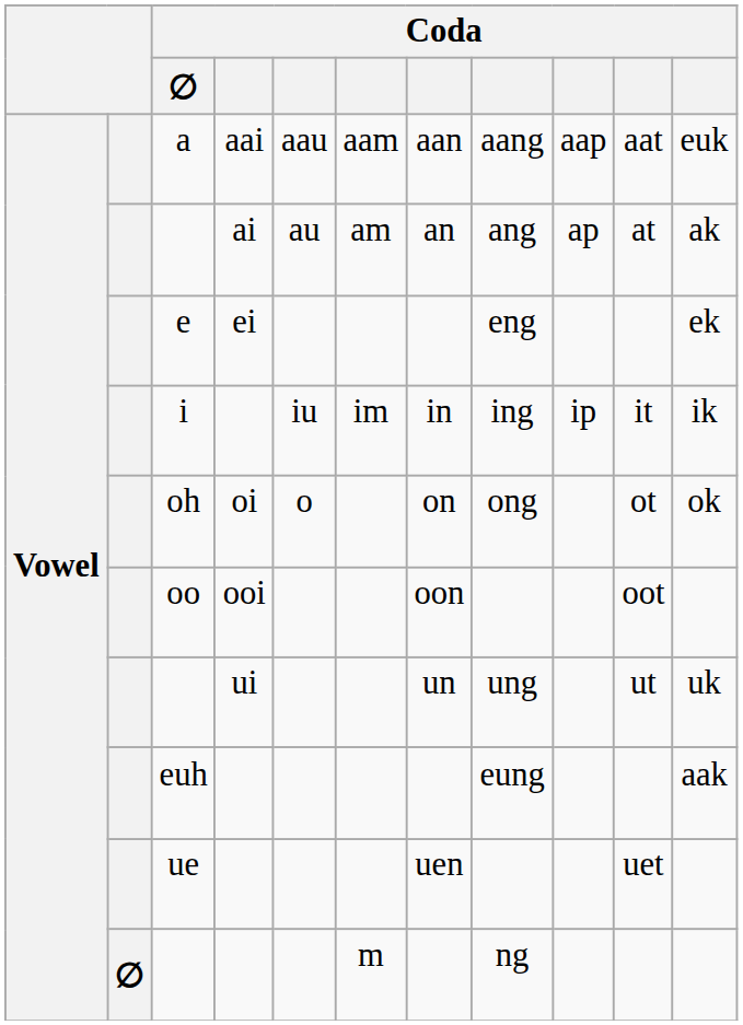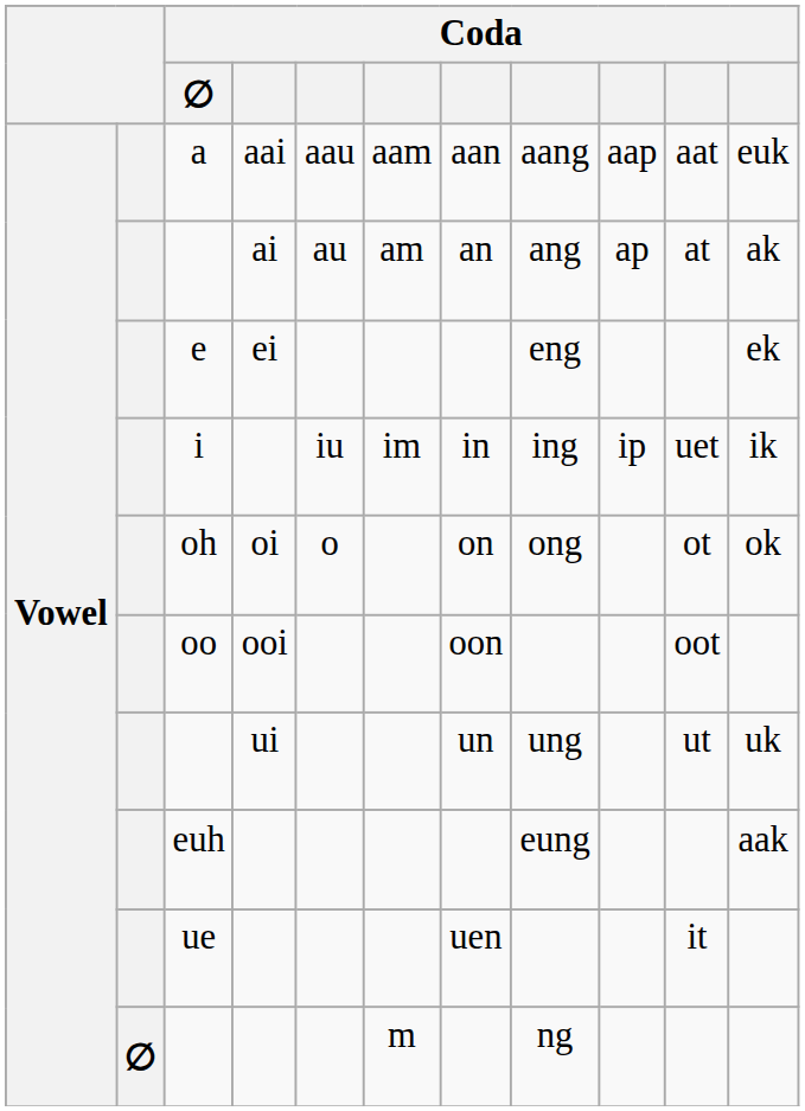i | column 10: it -> uet
ue | column 10: uet -> it
